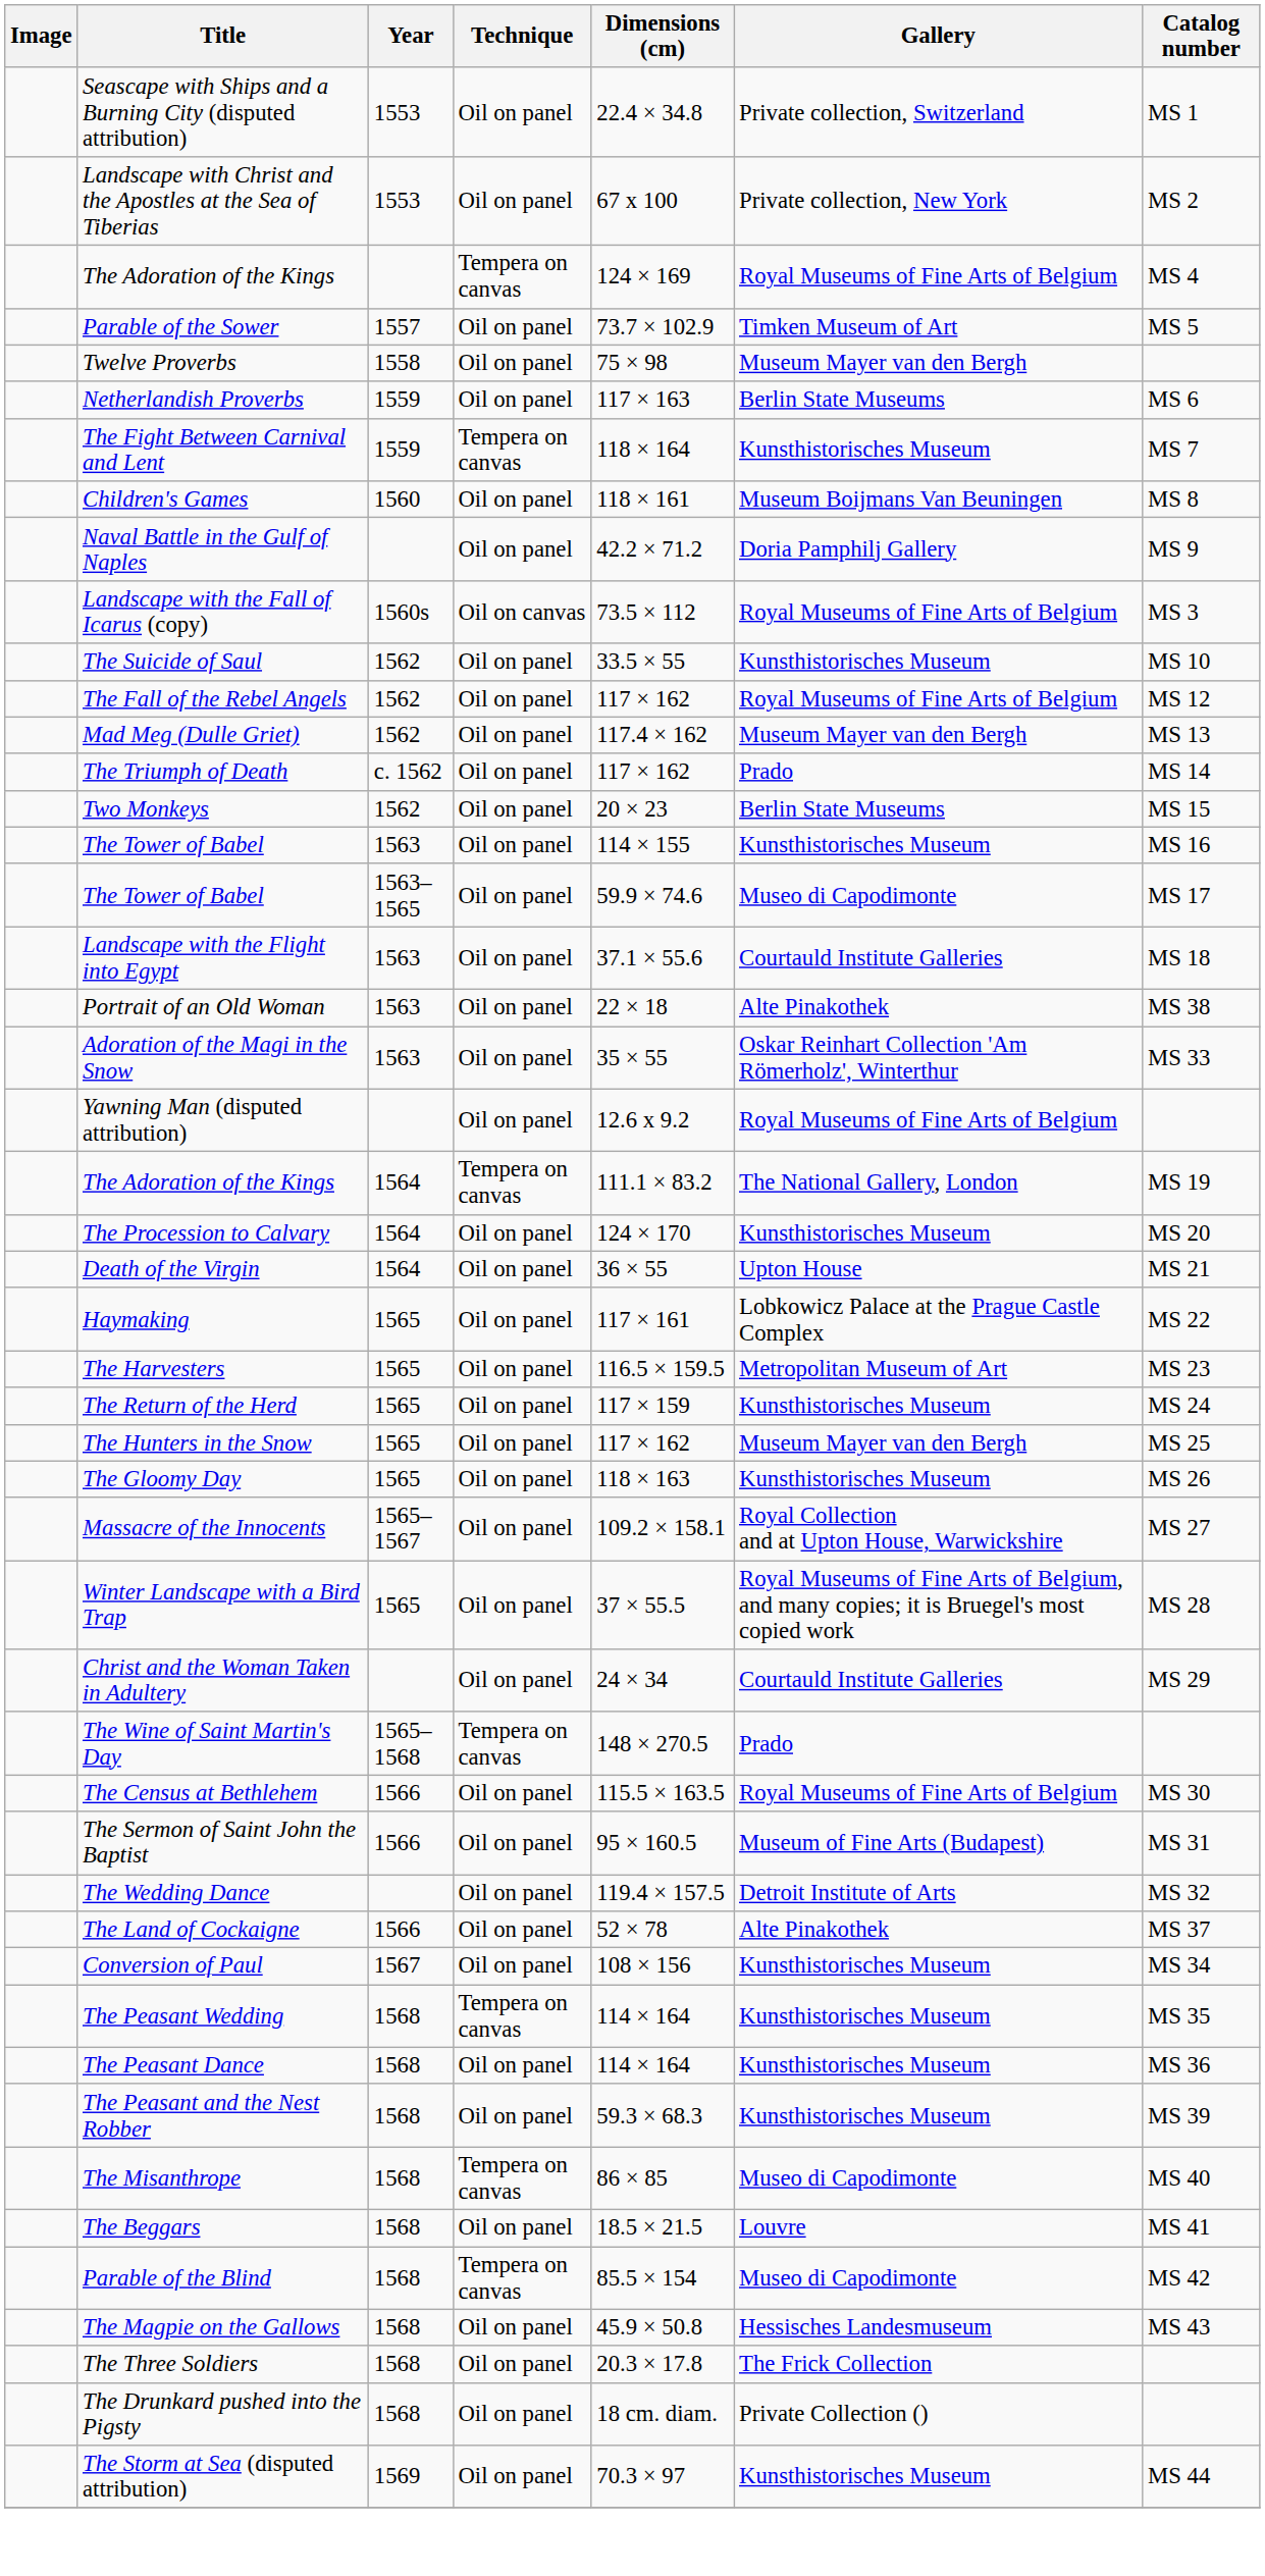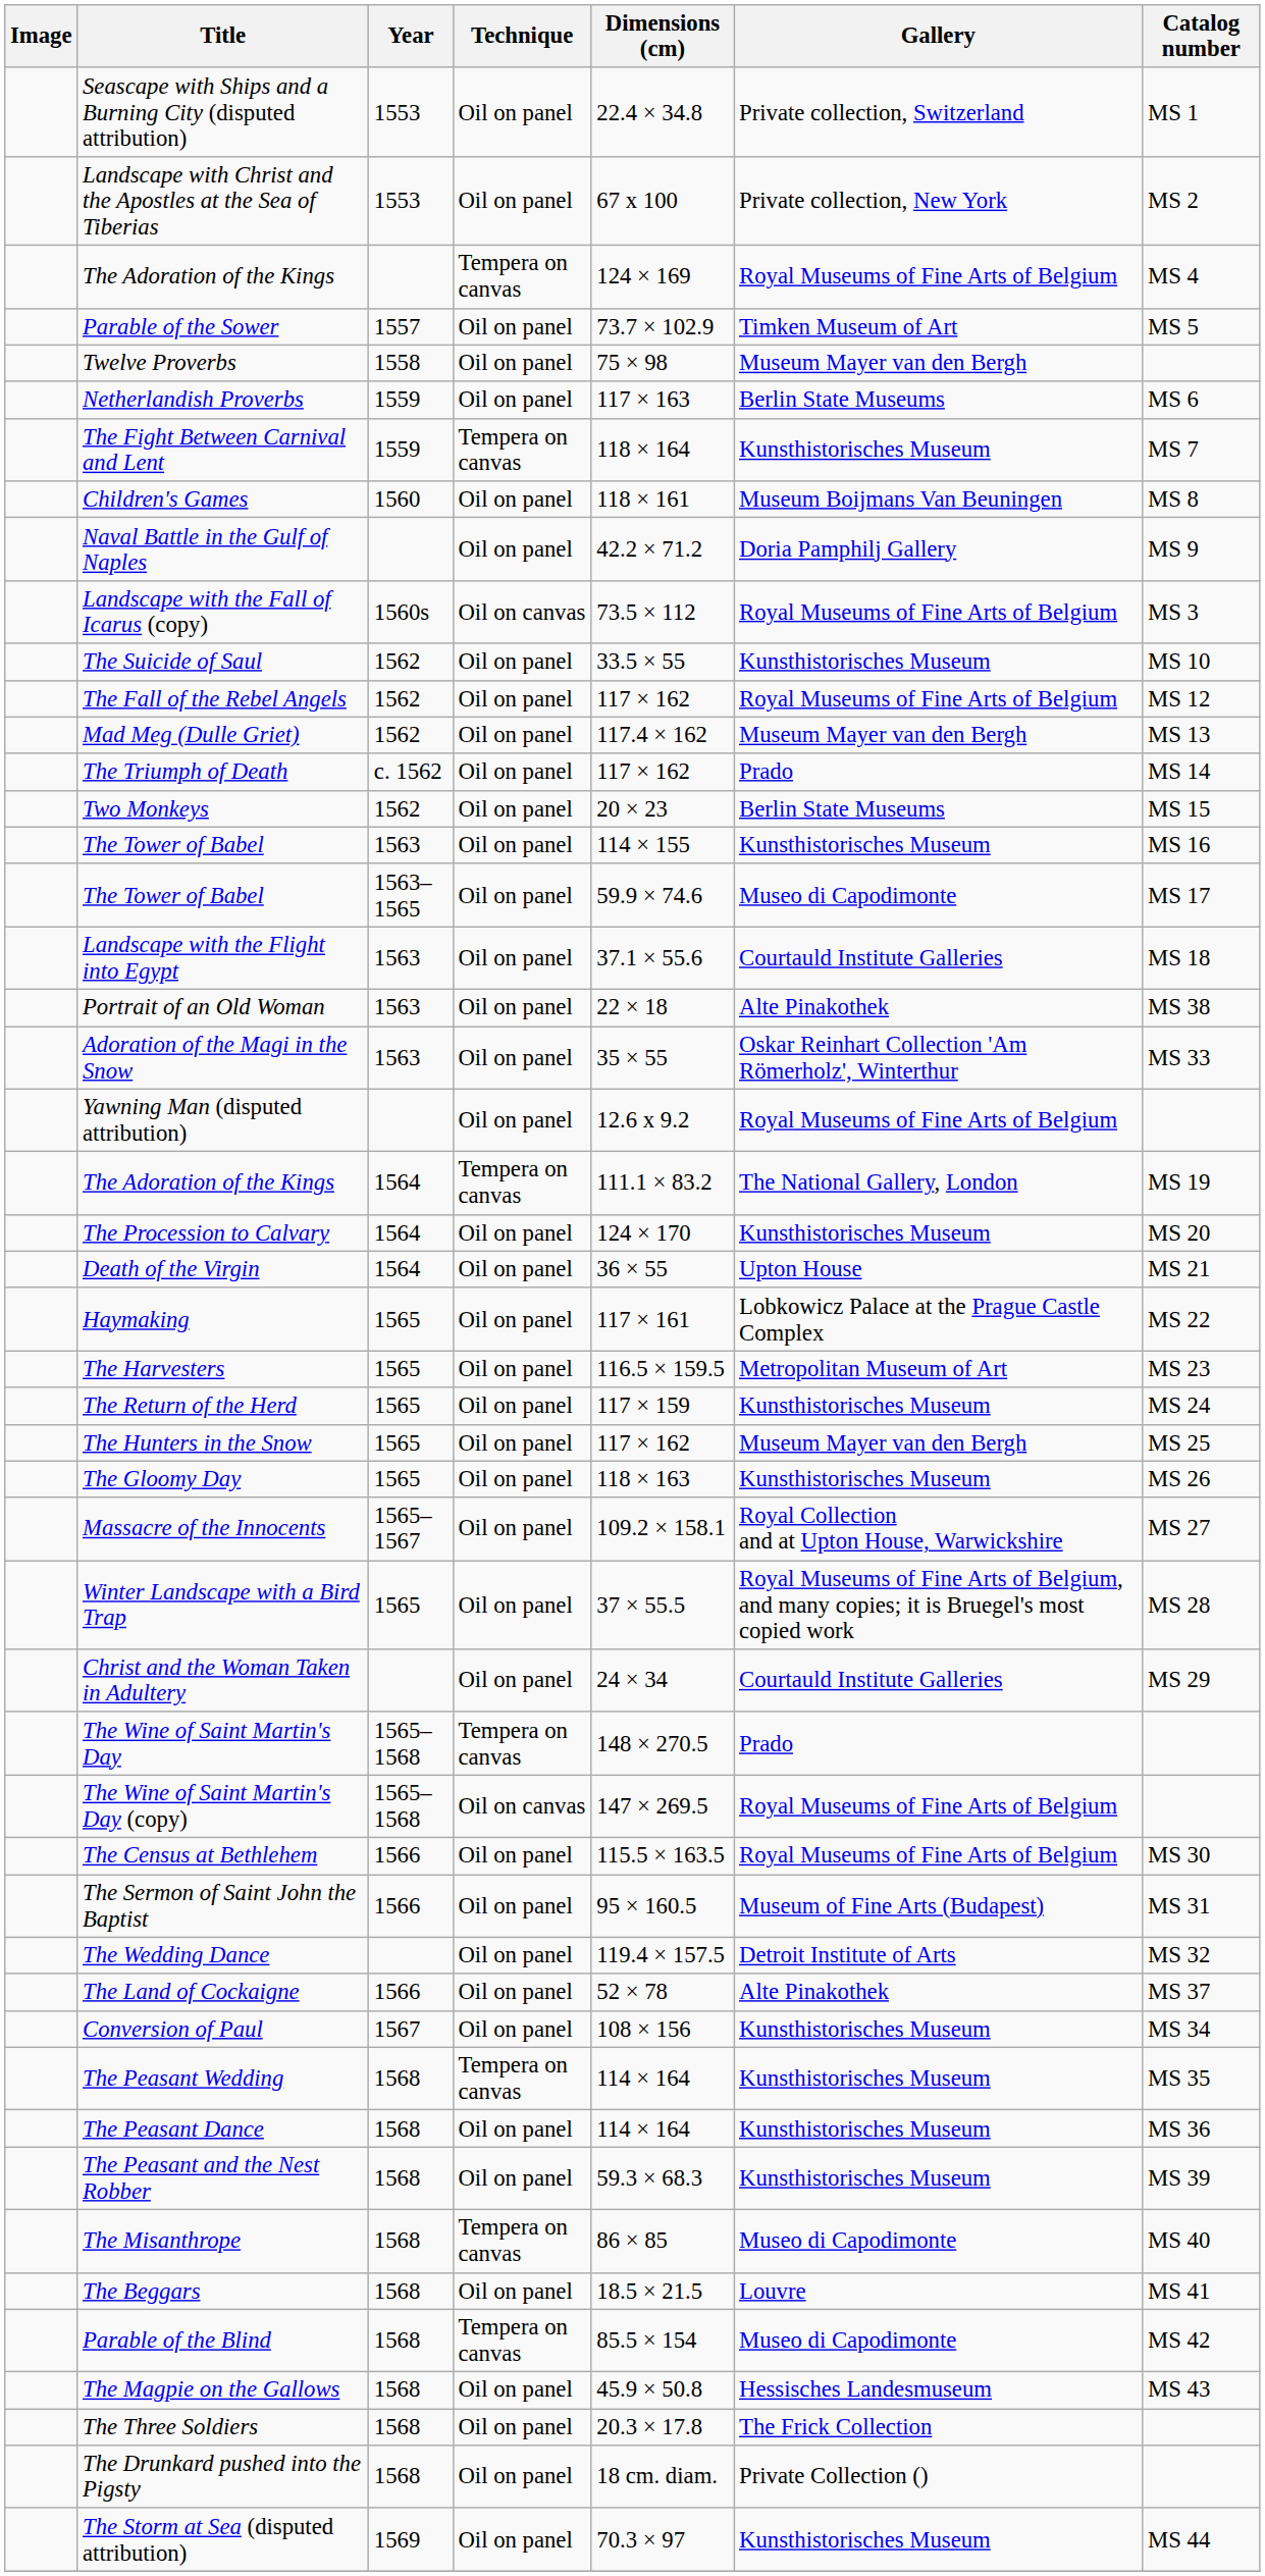+ row: The Wine of Saint Martin's Day (copy) | 1565–1568 | Oil on canvas | 147 × 269.5 | Royal Museums of Fine Arts of Belgium
